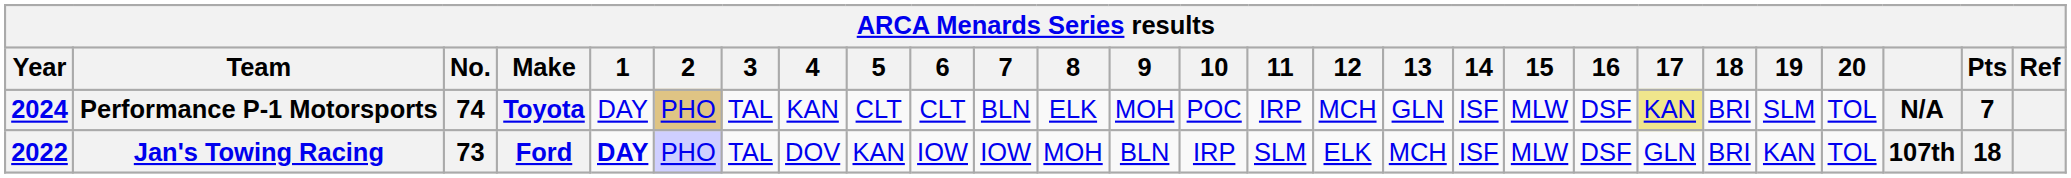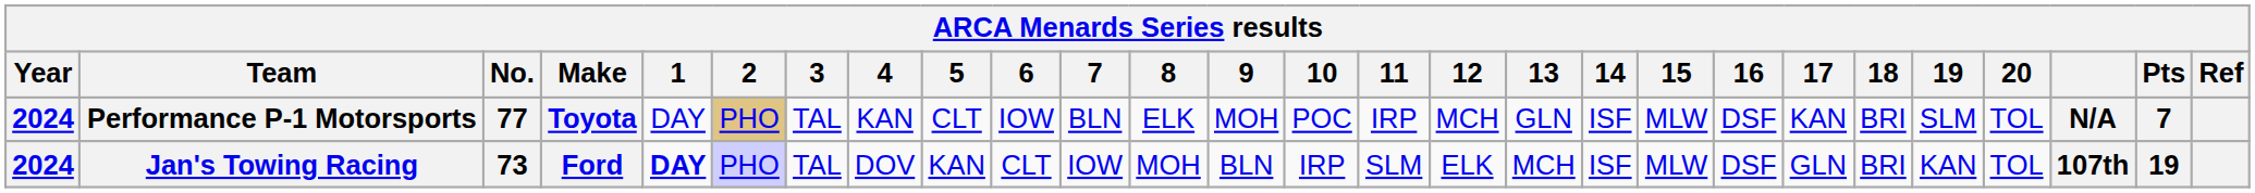Performance P-1 Motorsports | No.: 74 -> 77
Performance P-1 Motorsports | 6: CLT -> IOW
Performance P-1 Motorsports | 17: khaki background -> no background
Jan's Towing Racing | Year: 2022 -> 2024
Jan's Towing Racing | 6: IOW -> CLT
Jan's Towing Racing | Pts: 18 -> 19
